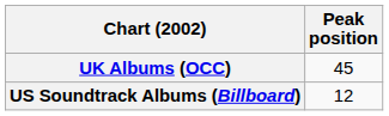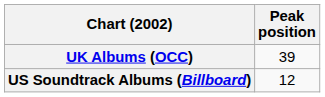UK Albums (OCC) | Peak position: 45 -> 39
